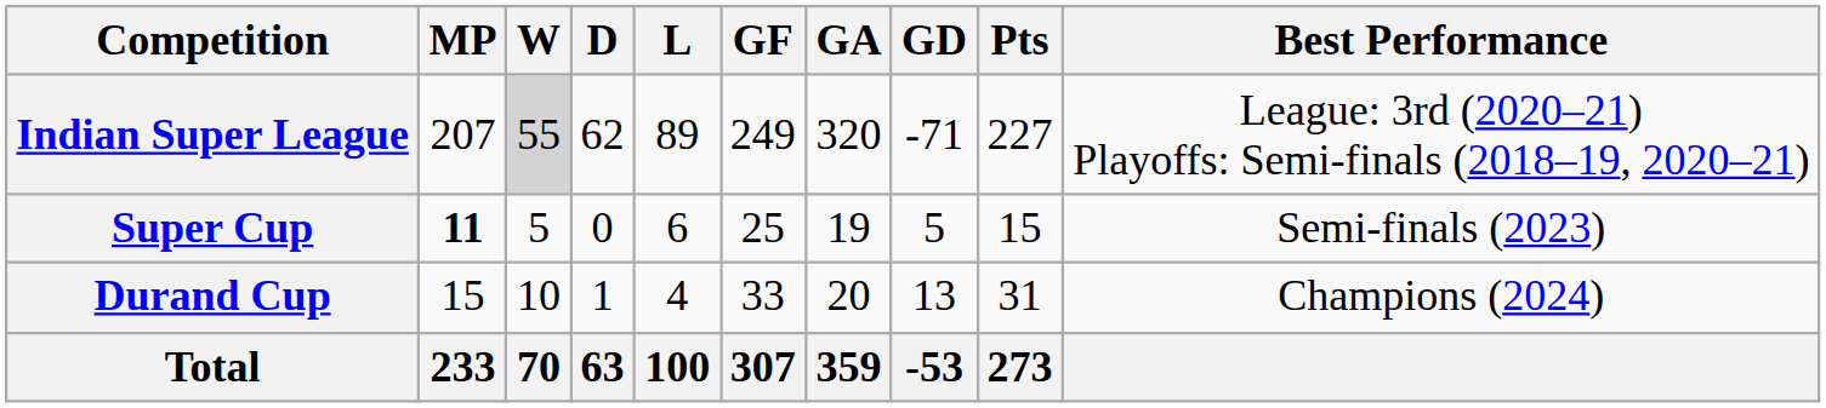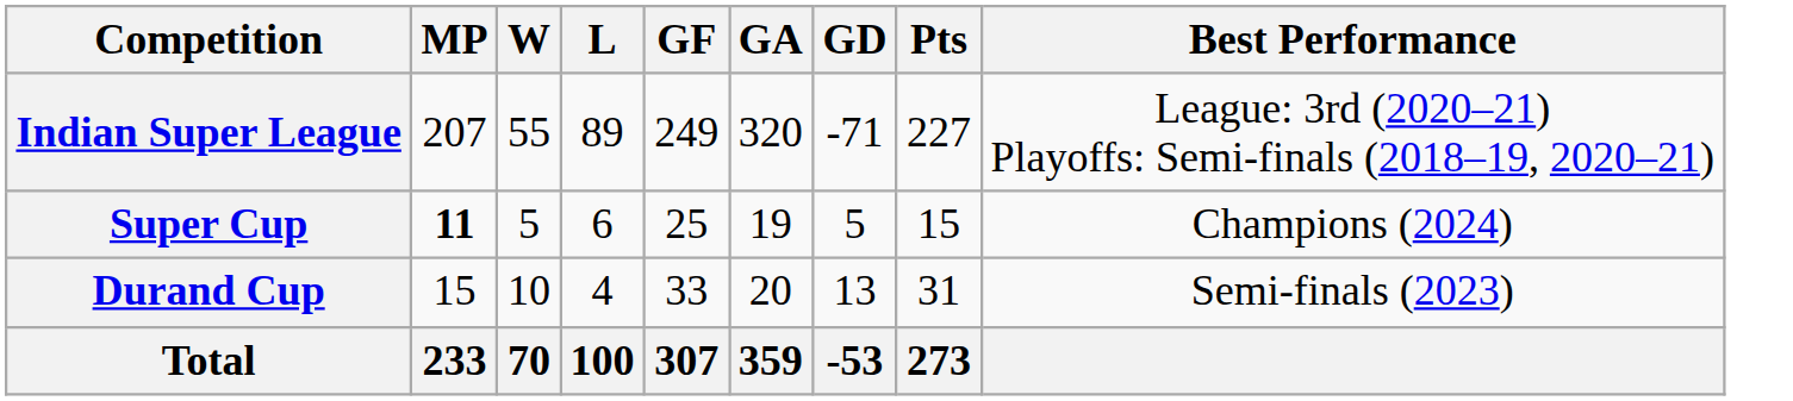- column: D | 62 | 0 | 1 | 63
Indian Super League | W: lightgrey background -> no background
Super Cup | Best Performance: Semi-finals (2023) -> Champions (2024)
Durand Cup | Best Performance: Champions (2024) -> Semi-finals (2023)
